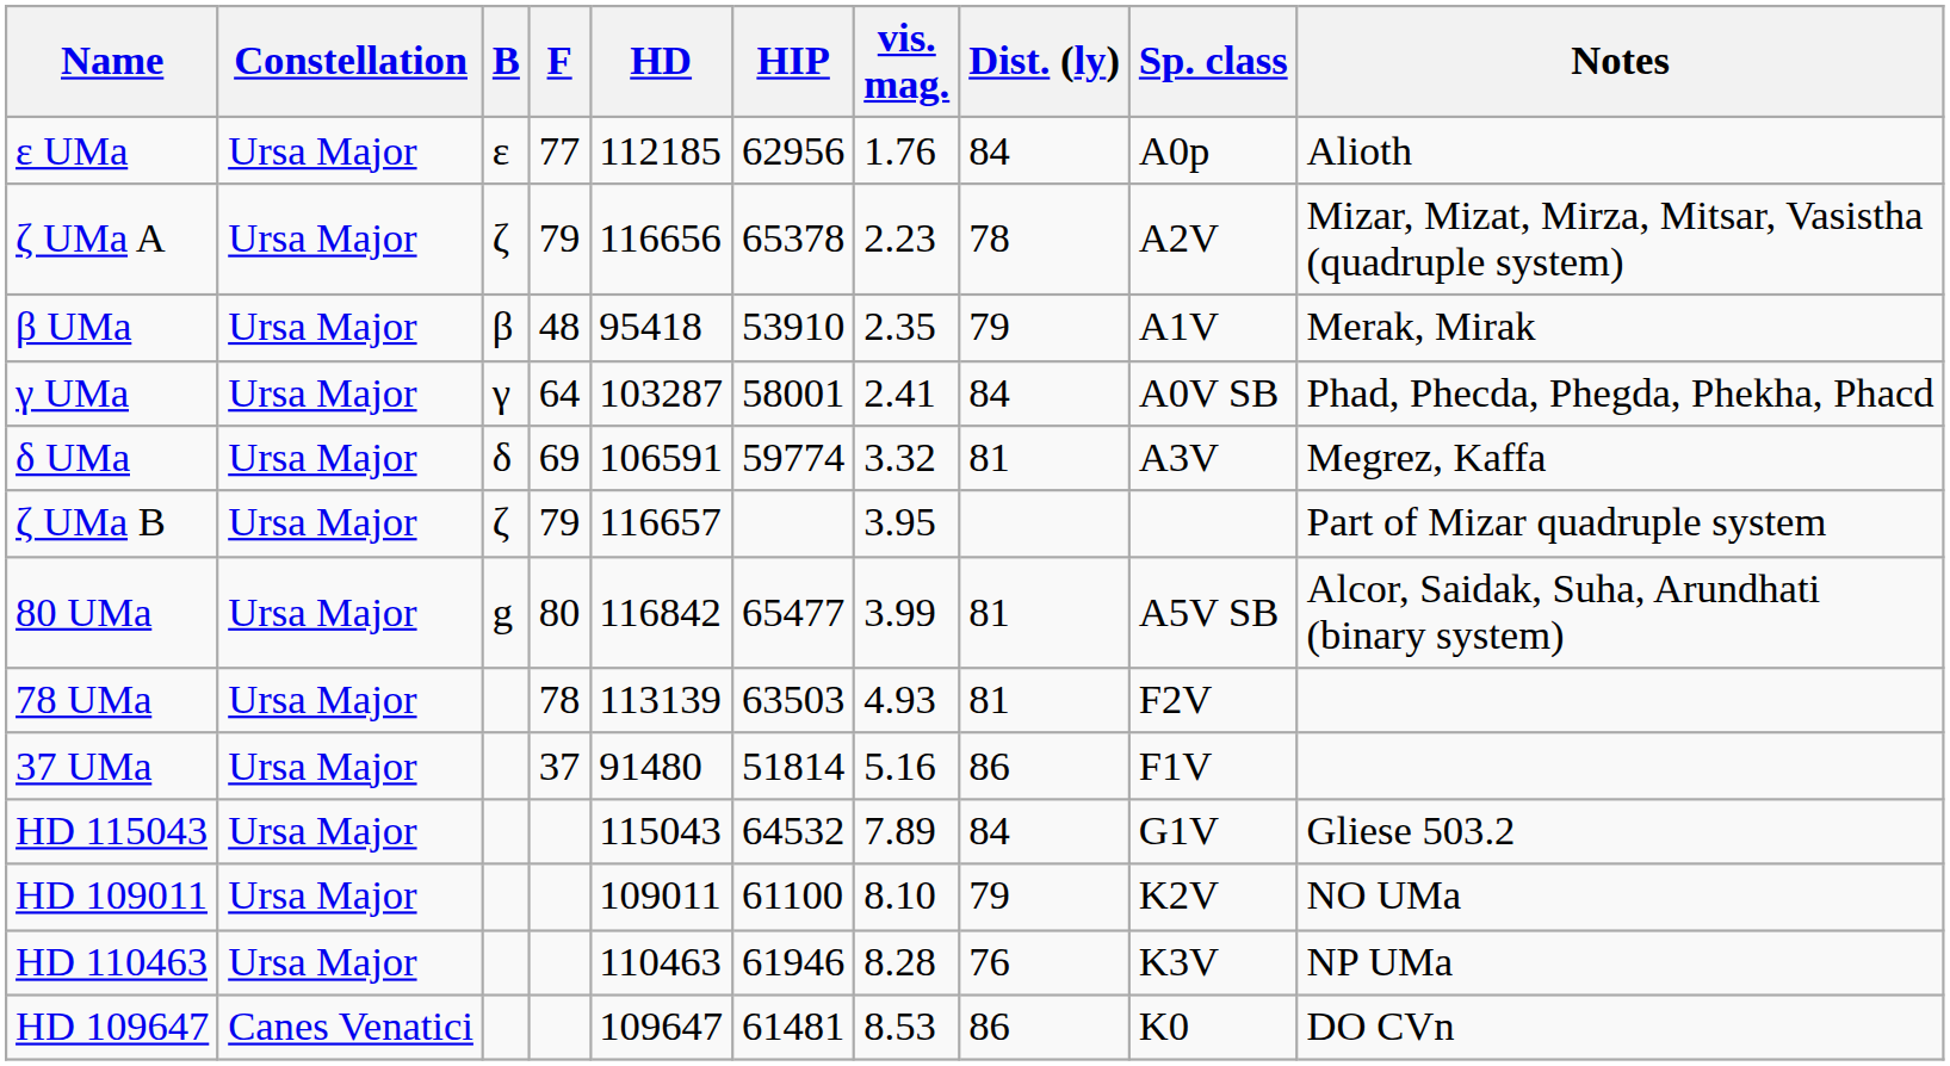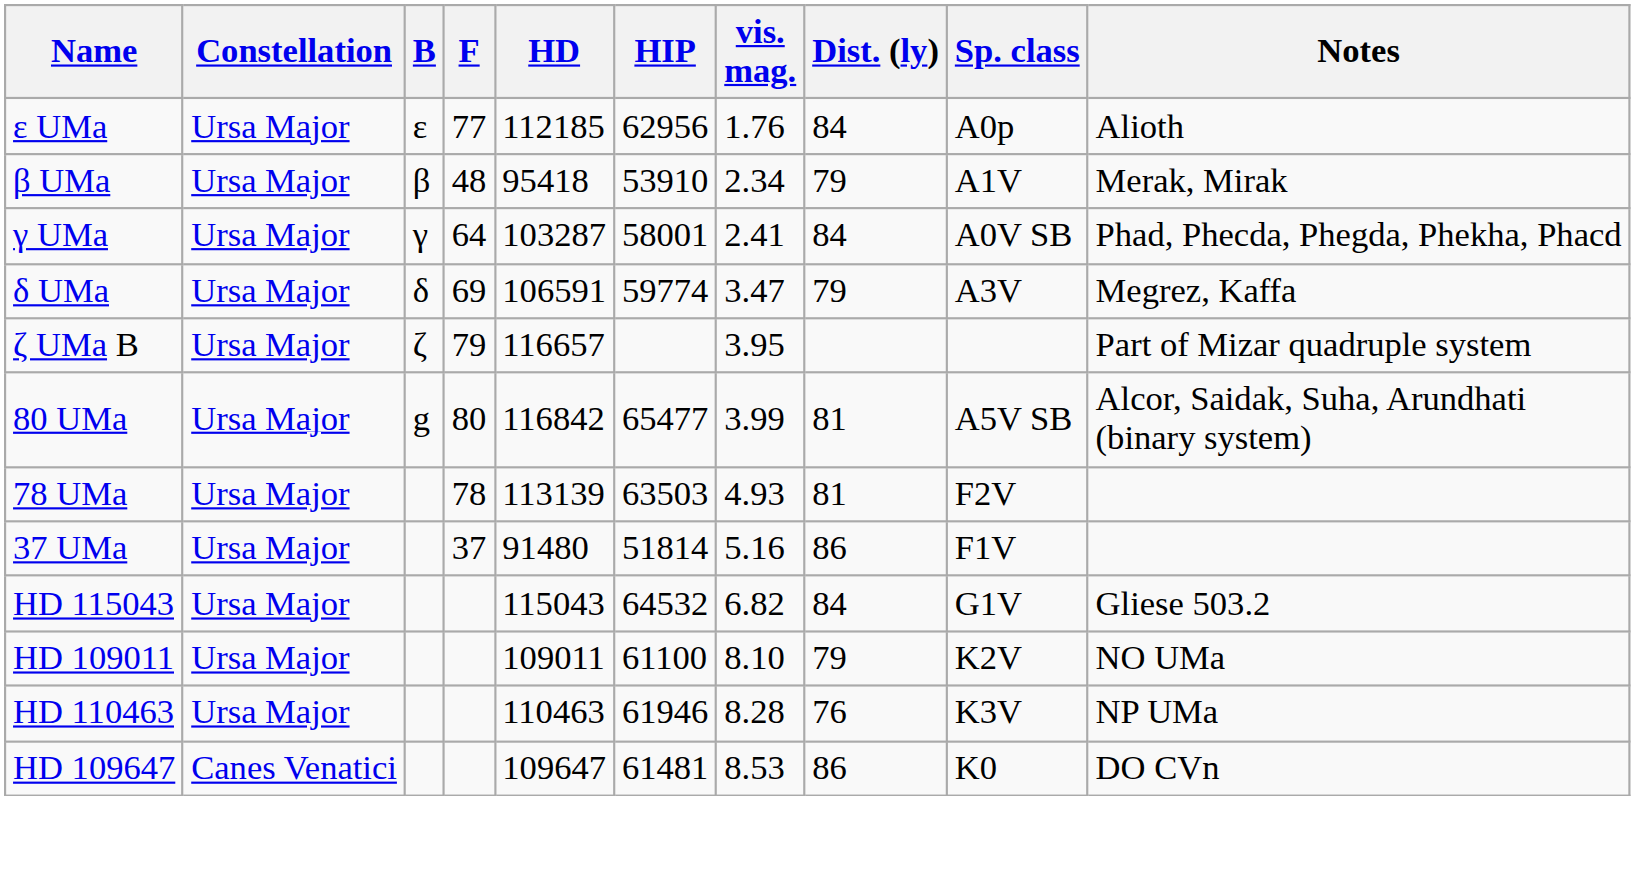- row: ζ UMa A | Ursa Major | ζ | 79 | 116656 | 65378 | 2.23 | 78 | A2V | Mizar, Mizat, Mirza, Mitsar, Vasistha (quadruple system)
β UMa | vis. mag.: 2.35 -> 2.34
δ UMa | vis. mag.: 3.32 -> 3.47
δ UMa | Dist. (ly): 81 -> 79
HD 115043 | vis. mag.: 7.89 -> 6.82
